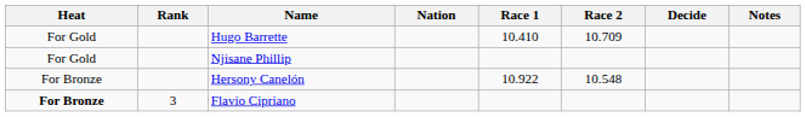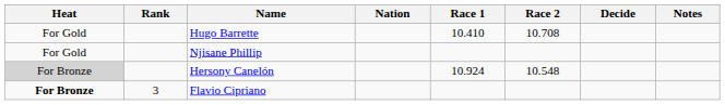Hugo Barrette | Race 2: 10.709 -> 10.708
Hersony Canelón | Heat: no background -> lightgrey background
Hersony Canelón | Race 1: 10.922 -> 10.924
